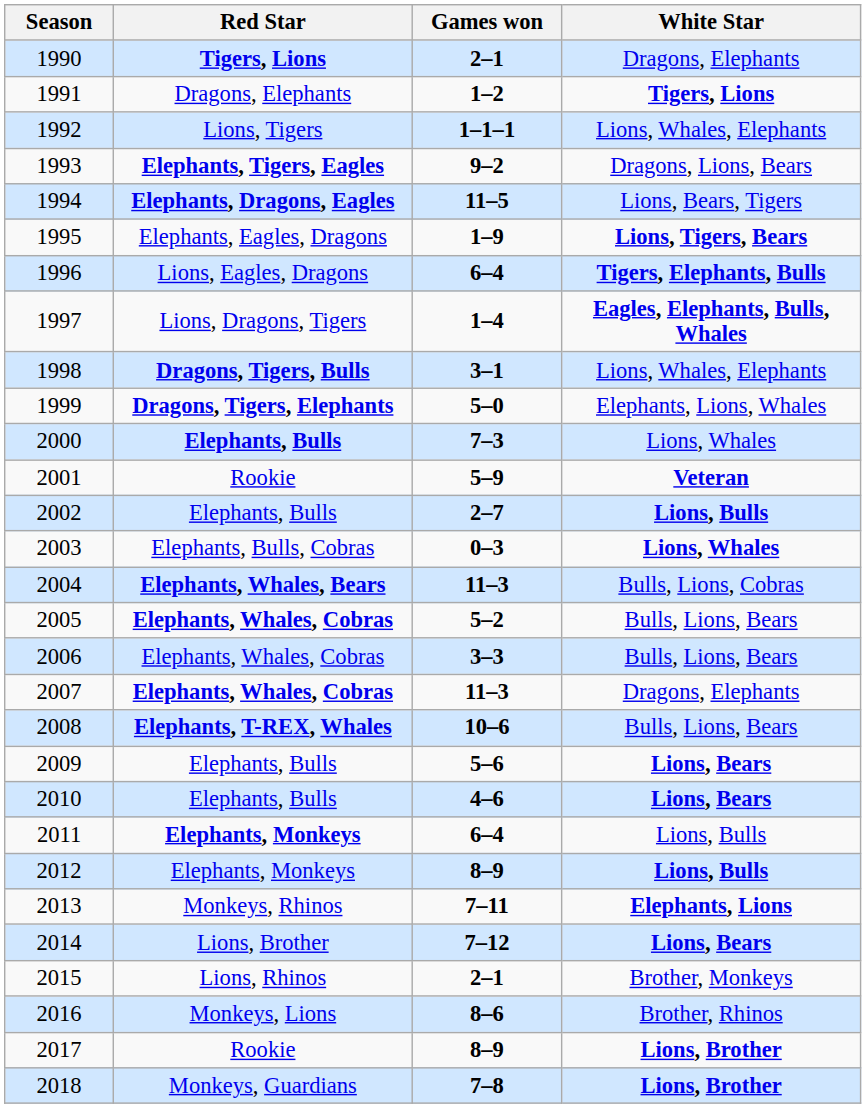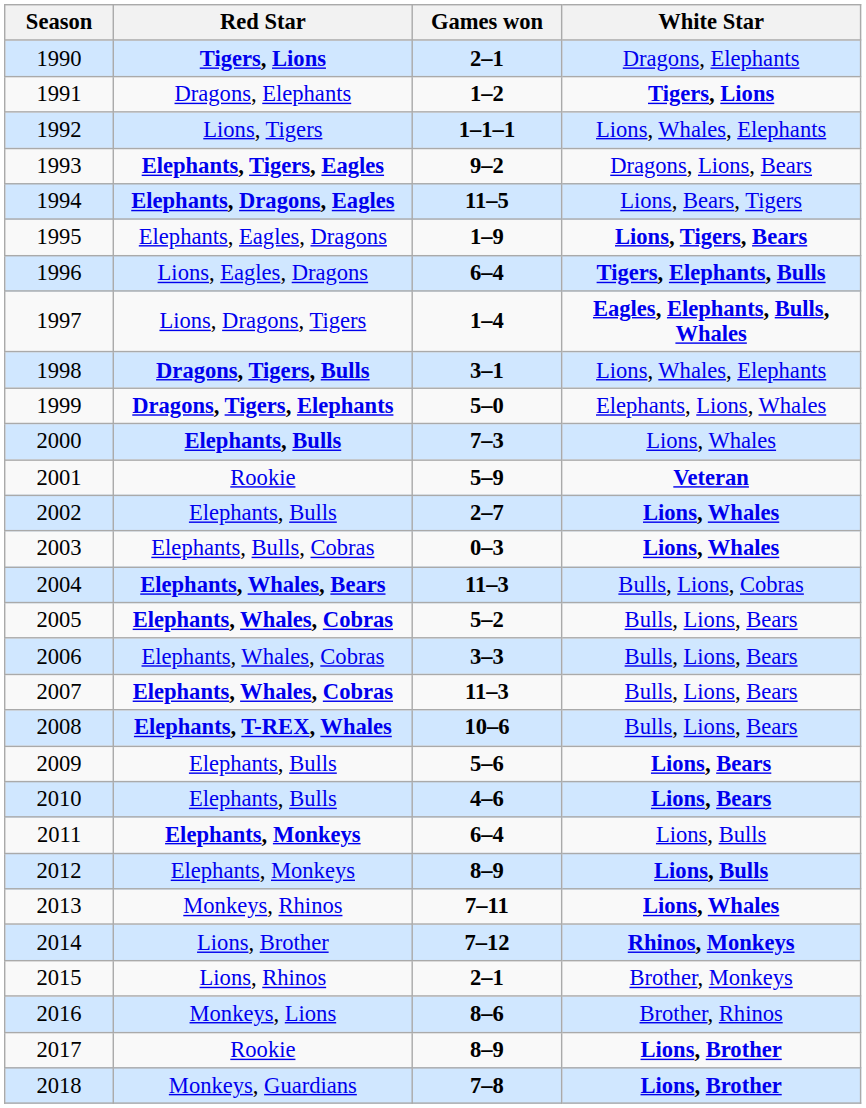2002 | White Star: Lions, Bulls -> Lions, Whales
2007 | White Star: Dragons, Elephants -> Bulls, Lions, Bears
2013 | White Star: Elephants, Lions -> Lions, Whales
2014 | White Star: Lions, Bears -> Rhinos, Monkeys
